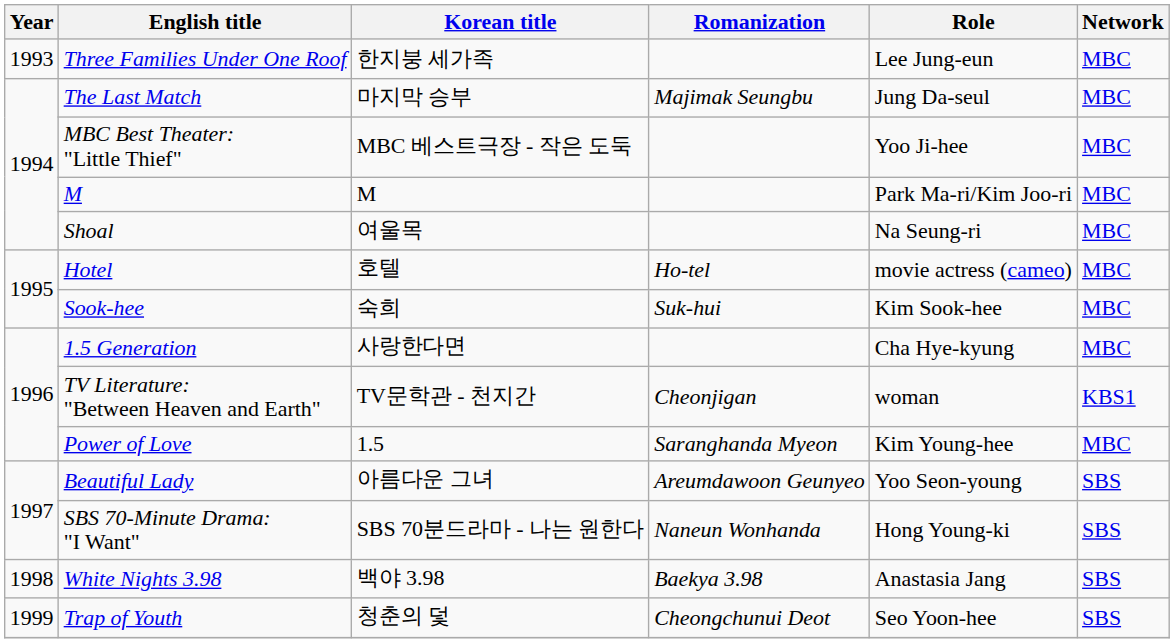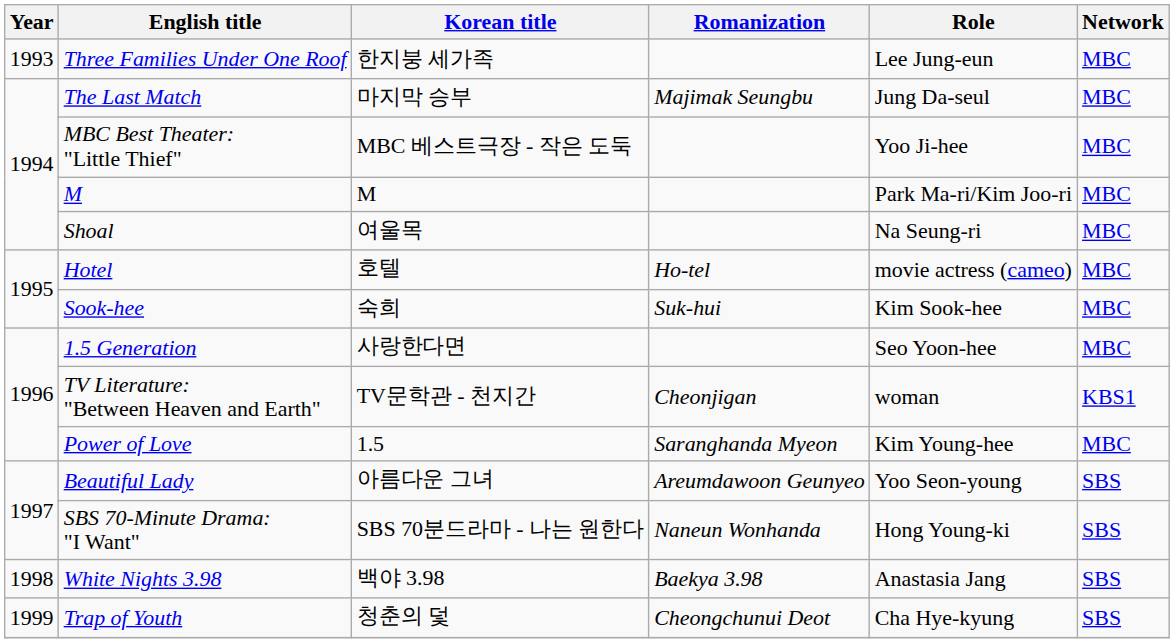1.5 Generation | Role: Cha Hye-kyung -> Seo Yoon-hee
Trap of Youth | Role: Seo Yoon-hee -> Cha Hye-kyung
